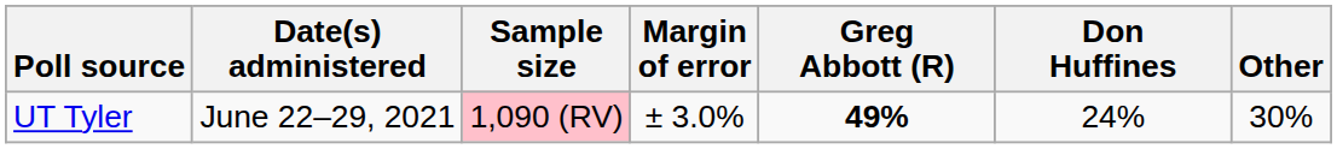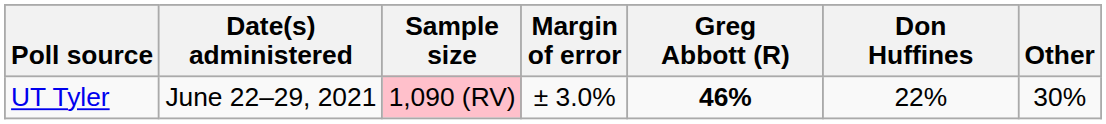UT Tyler | Greg Abbott (R): 49% -> 46%
UT Tyler | Don Huffines: 24% -> 22%
